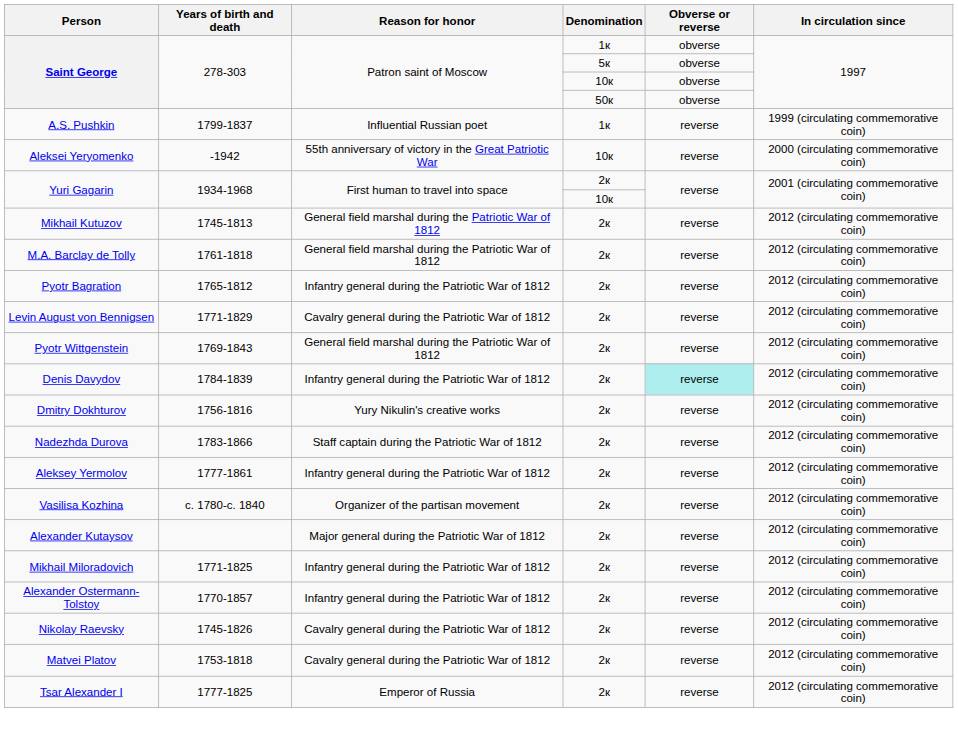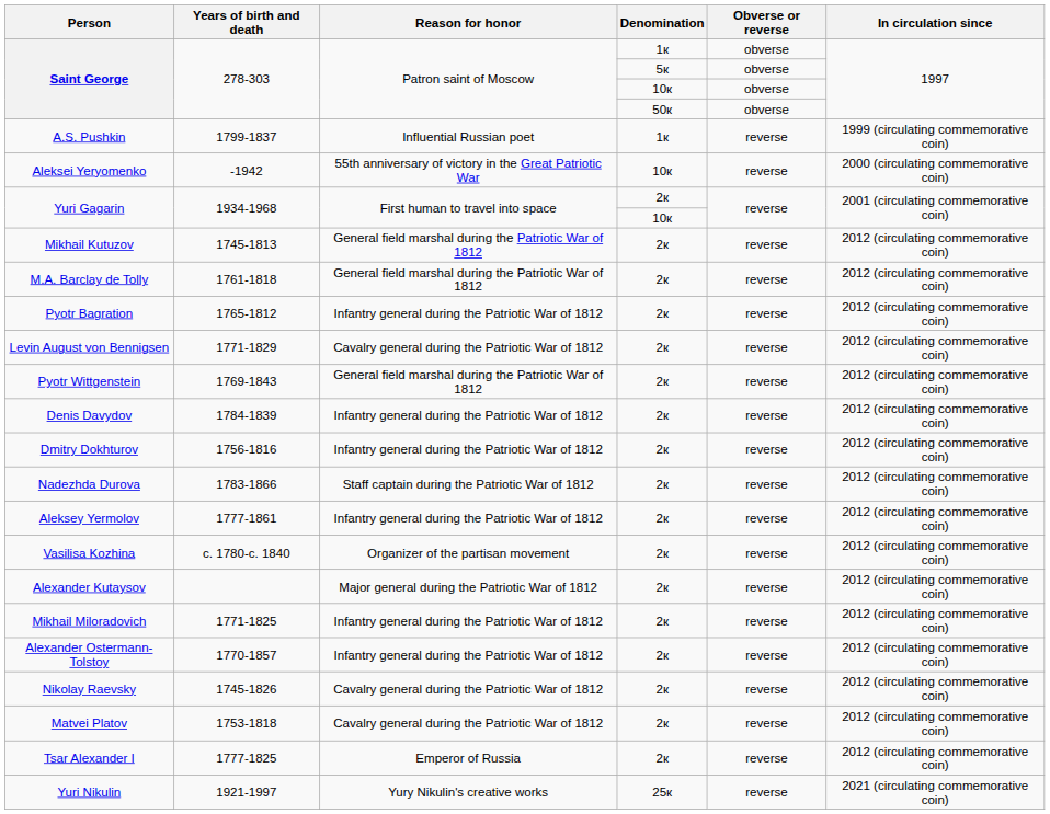Denis Davydov | Obverse or reverse: paleturquoise background -> no background
Dmitry Dokhturov | Reason for honor: Yury Nikulin's creative works -> Infantry general during the Patriotic War of 1812
+ row: Yuri Nikulin | 1921-1997 | Yury Nikulin's creative works | 25к | reverse | 2021 (circulating commemorative coin)
